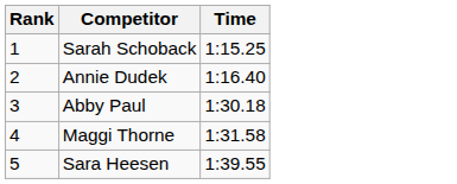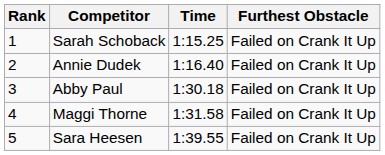+ column: Furthest Obstacle | Failed on Crank It Up | Failed on Crank It Up | Failed on Crank It Up | Failed on Crank It Up | Failed on Crank It Up
